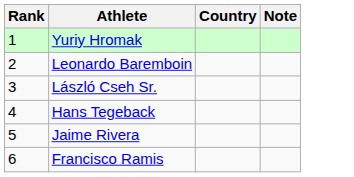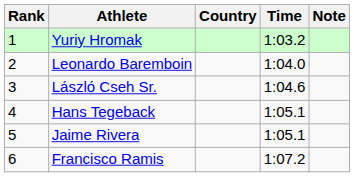+ column: Time | 1:03.2 | 1:04.0 | 1:04.6 | 1:05.1 | 1:05.1 | 1:07.2
